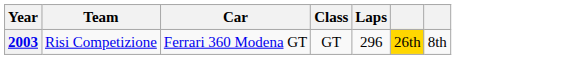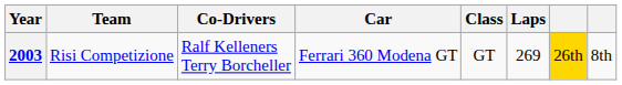+ column: Co-Drivers | Ralf Kelleners Terry Borcheller
2003 | Laps: 296 -> 269
